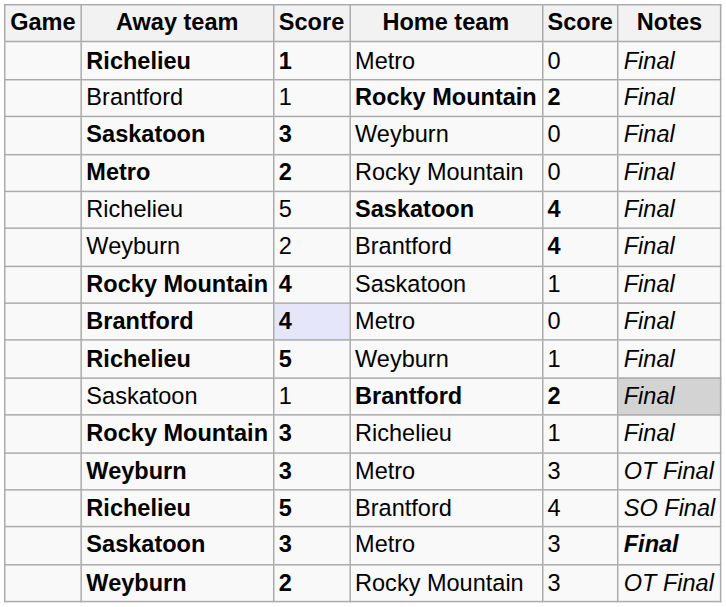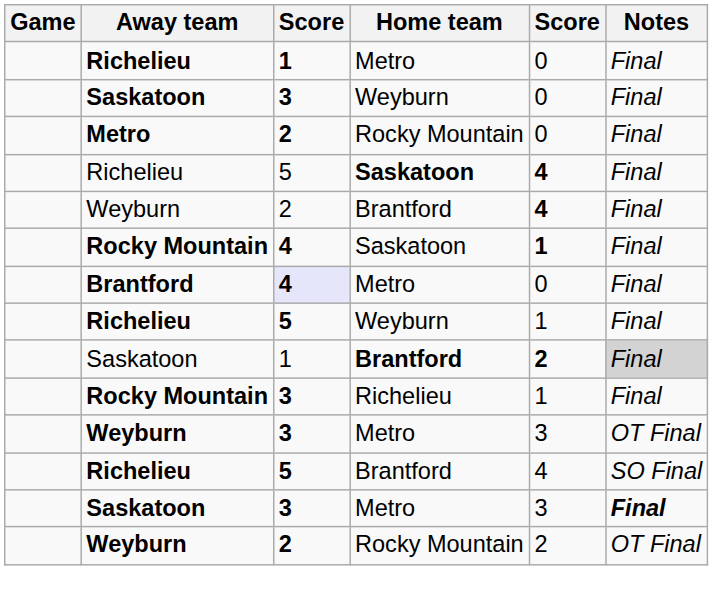- row: Brantford | 1 | Rocky Mountain | 2 | Final
Rocky Mountain / Saskatoon | column 5: normal -> bold
Weyburn / Rocky Mountain | column 5: 3 -> 2
